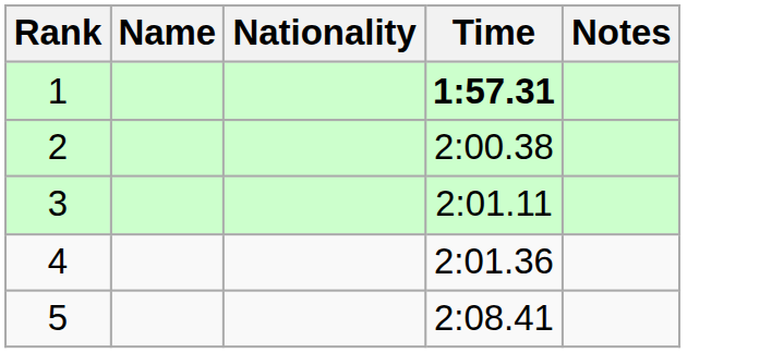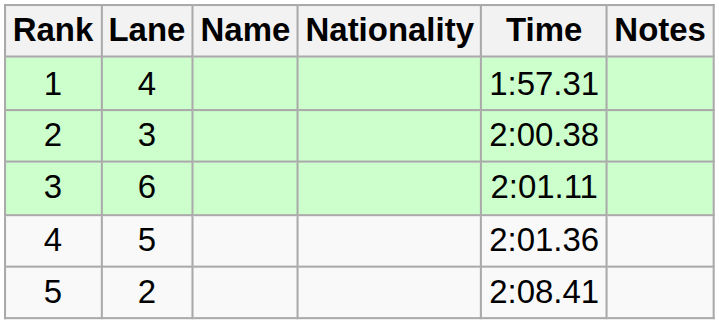+ column: Lane | 4 | 3 | 6 | 5 | 2
1 | Time: bold -> normal
